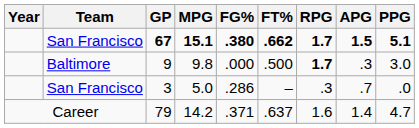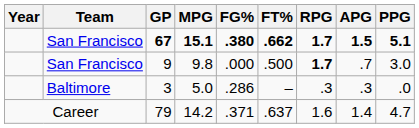9 | Team: Baltimore -> San Francisco
9 | APG: .3 -> .7
3 | Team: San Francisco -> Baltimore
3 | APG: .7 -> .3
